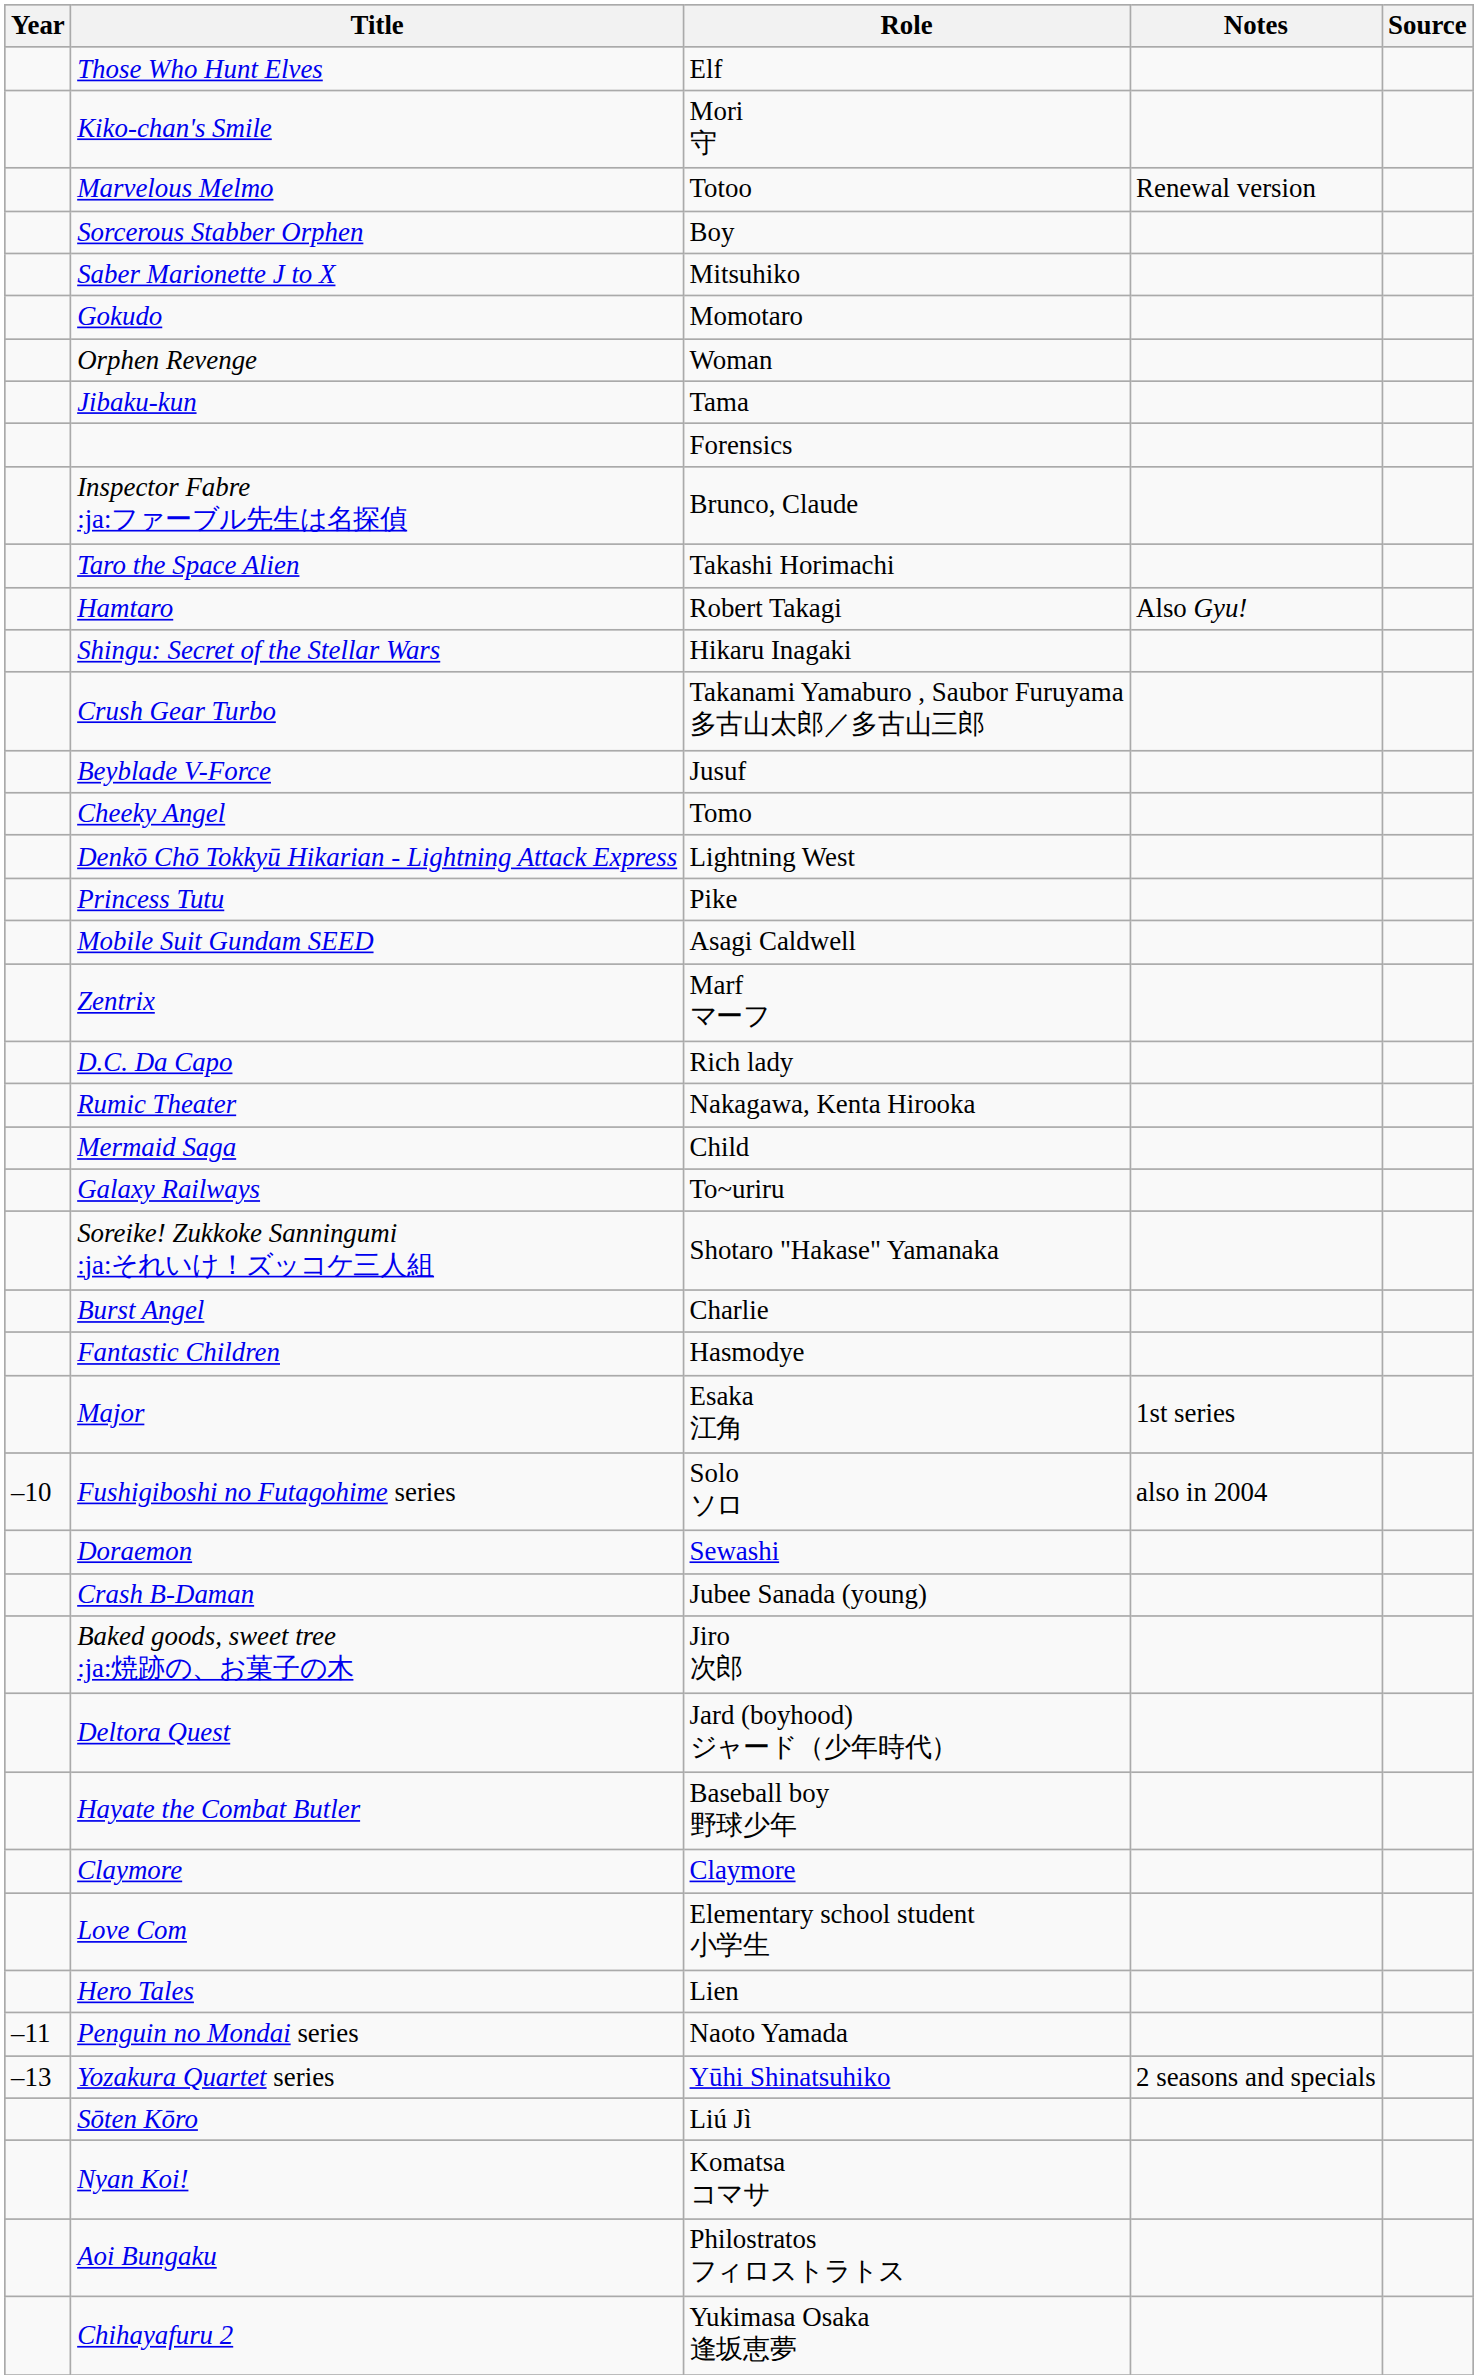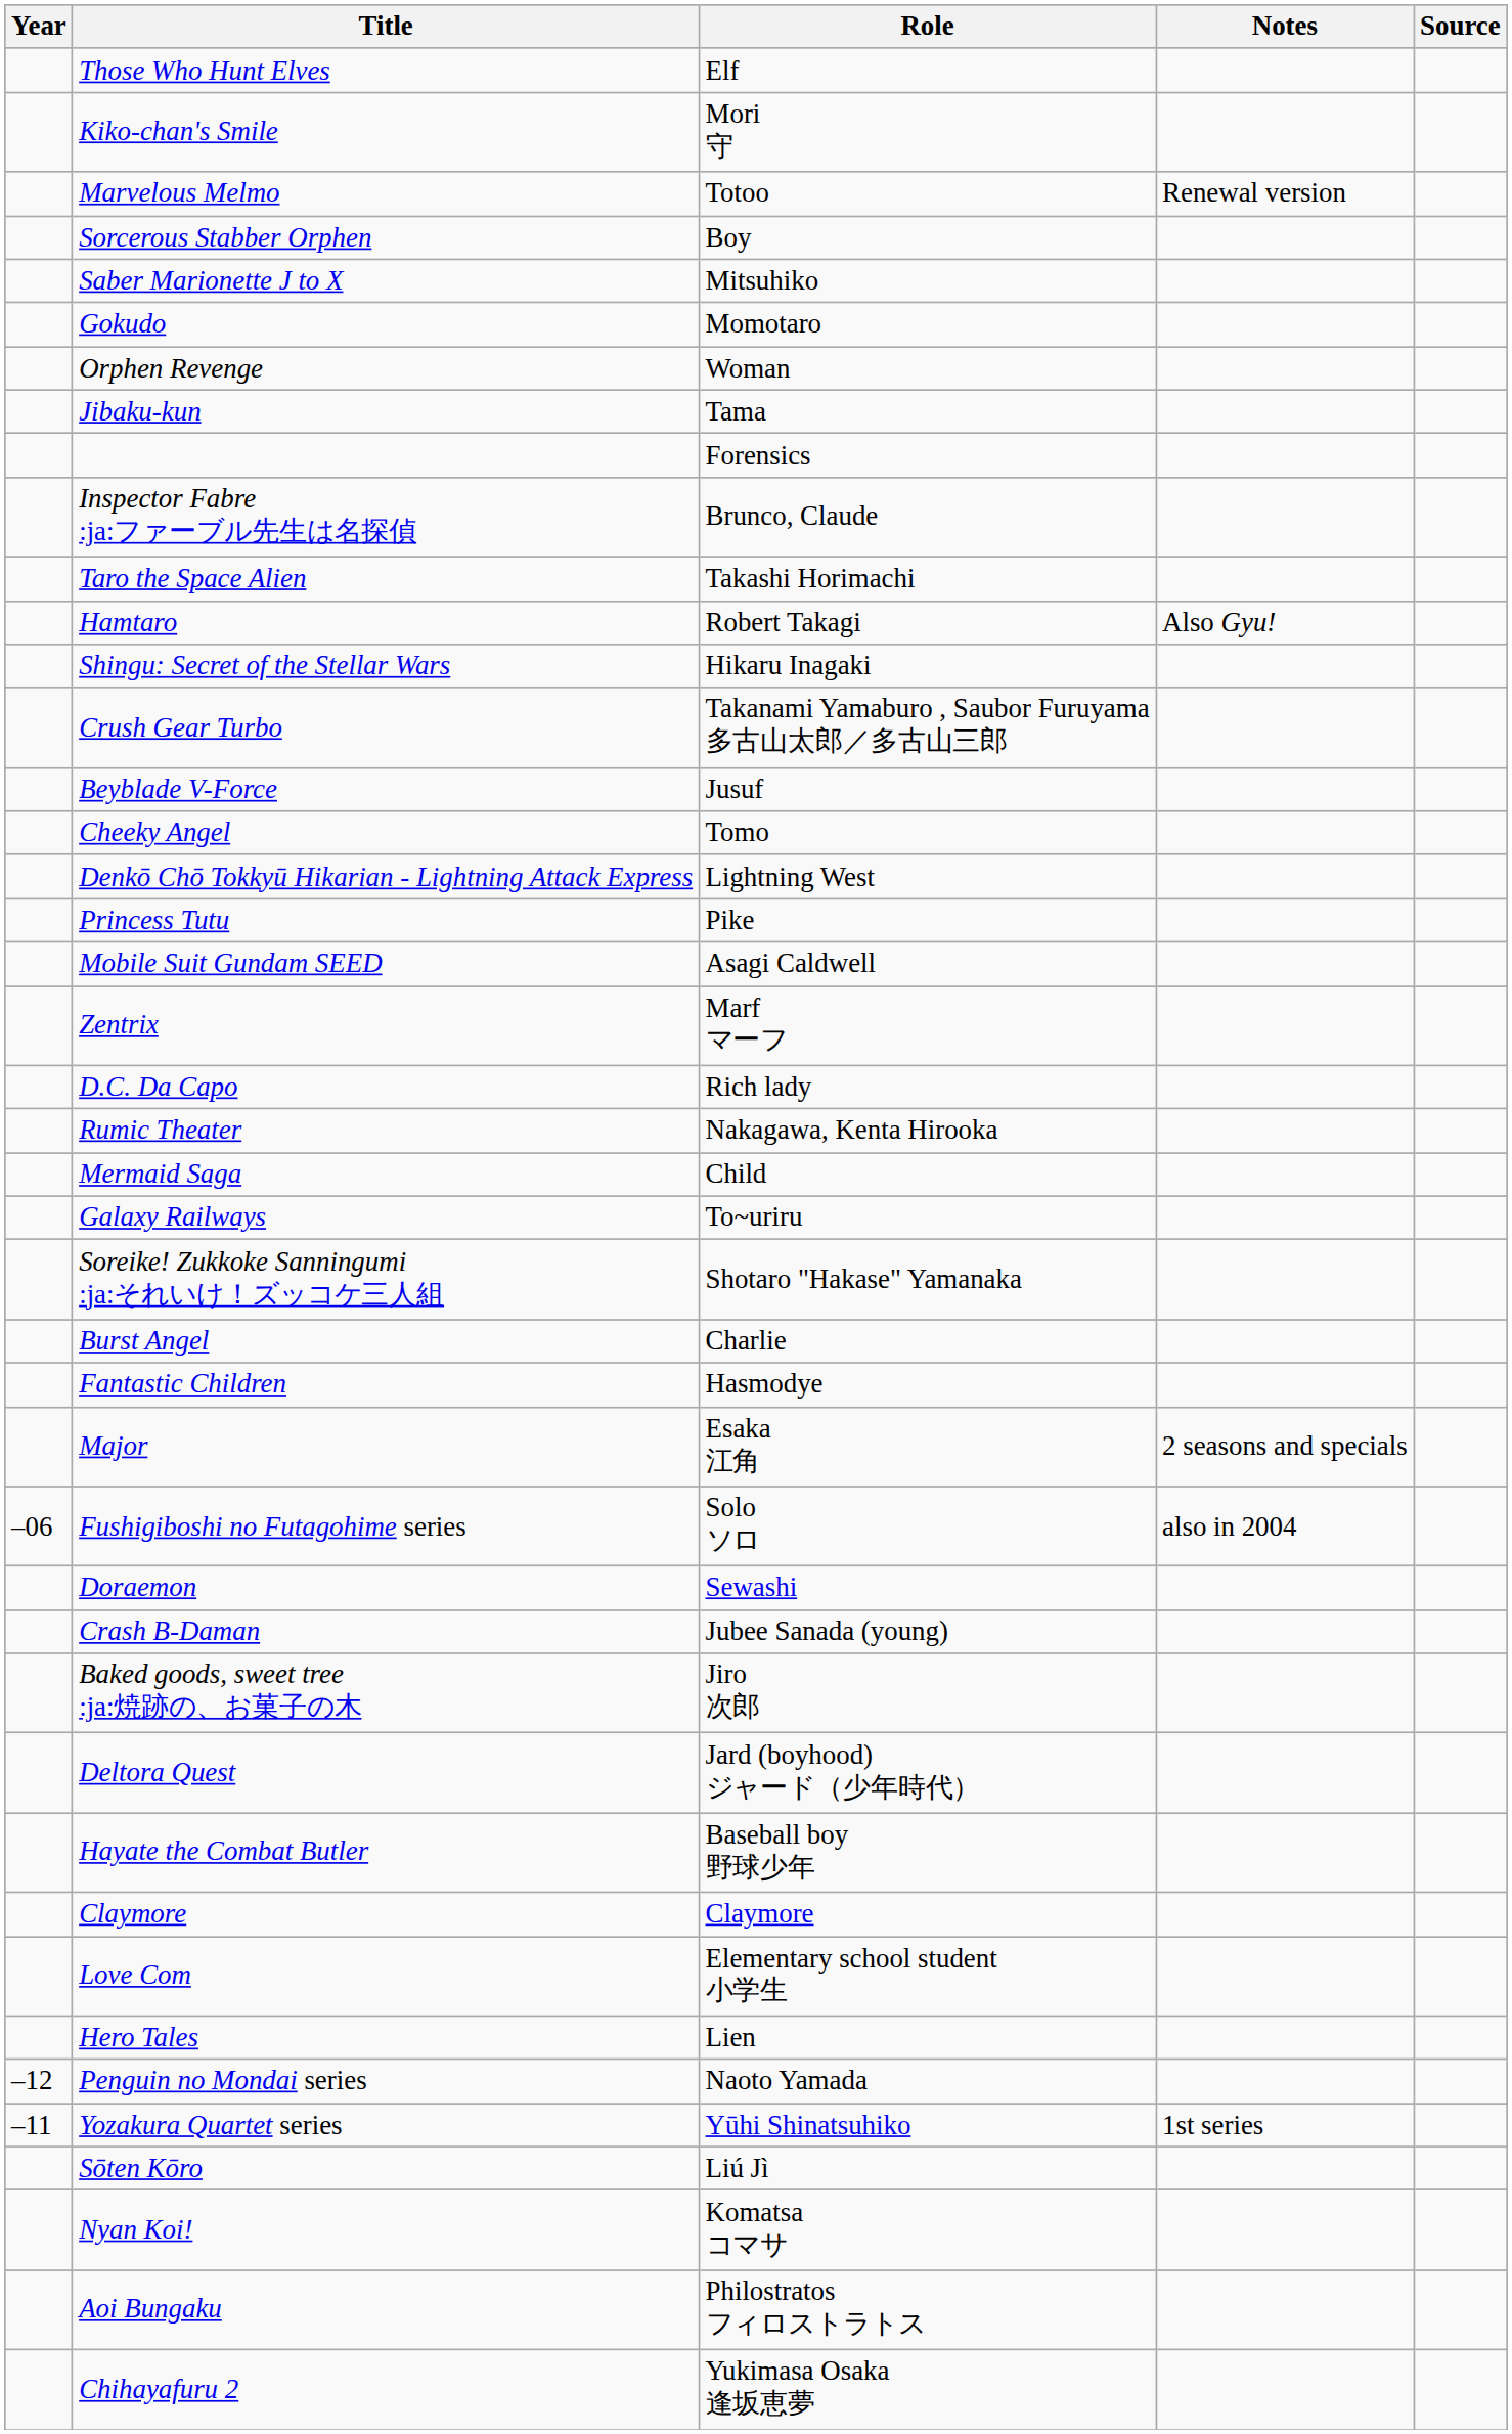Major | Notes: 1st series -> 2 seasons and specials
Fushigiboshi no Futagohime series | Year: –10 -> –06
Penguin no Mondai series | Year: –11 -> –12
Yozakura Quartet series | Year: –13 -> –11
Yozakura Quartet series | Notes: 2 seasons and specials -> 1st series
